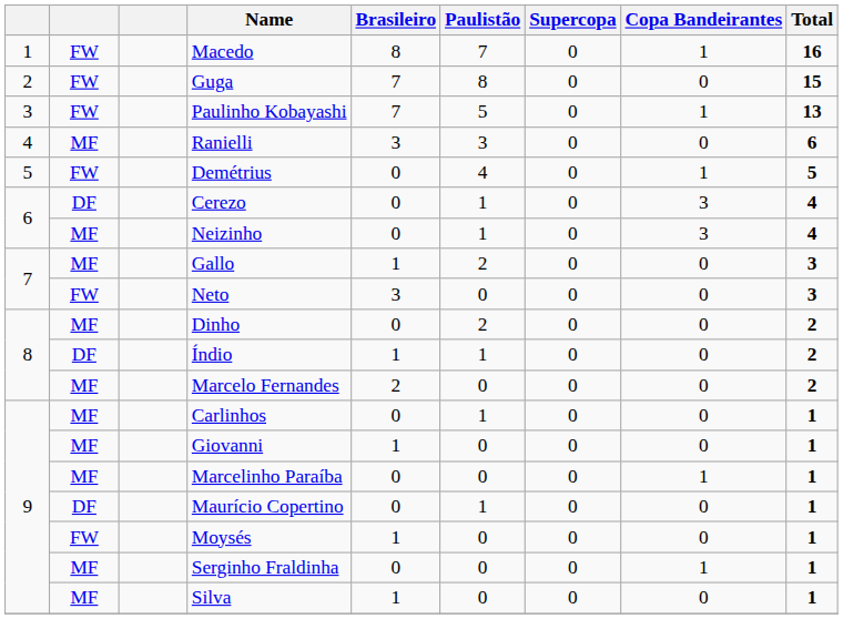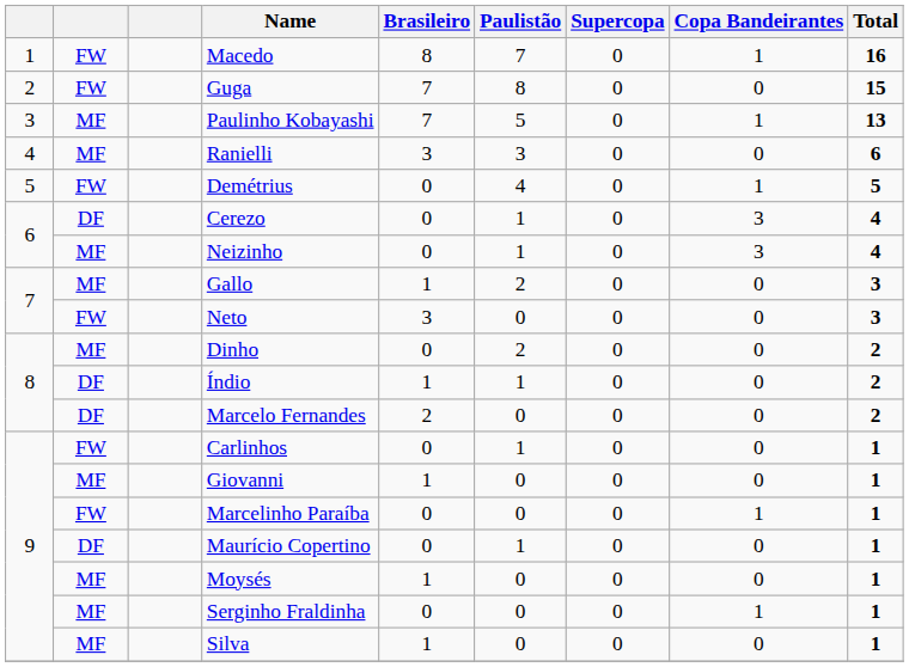Paulinho Kobayashi | column 2: FW -> MF
Marcelo Fernandes | column 2: MF -> DF
Carlinhos | column 2: MF -> FW
Marcelinho Paraíba | column 2: MF -> FW
Moysés | column 2: FW -> MF
